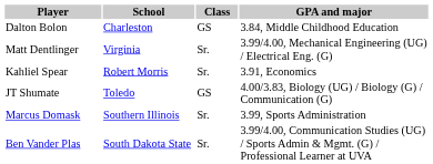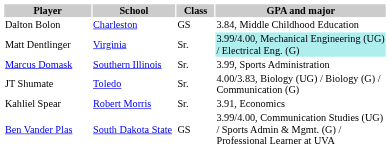Matt Dentlinger | GPA and major: no background -> paleturquoise background
rows swapped: Marcus Domask <-> Kahliel Spear
JT Shumate | Class: GS -> Sr.
Ben Vander Plas | Class: Sr. -> GS
